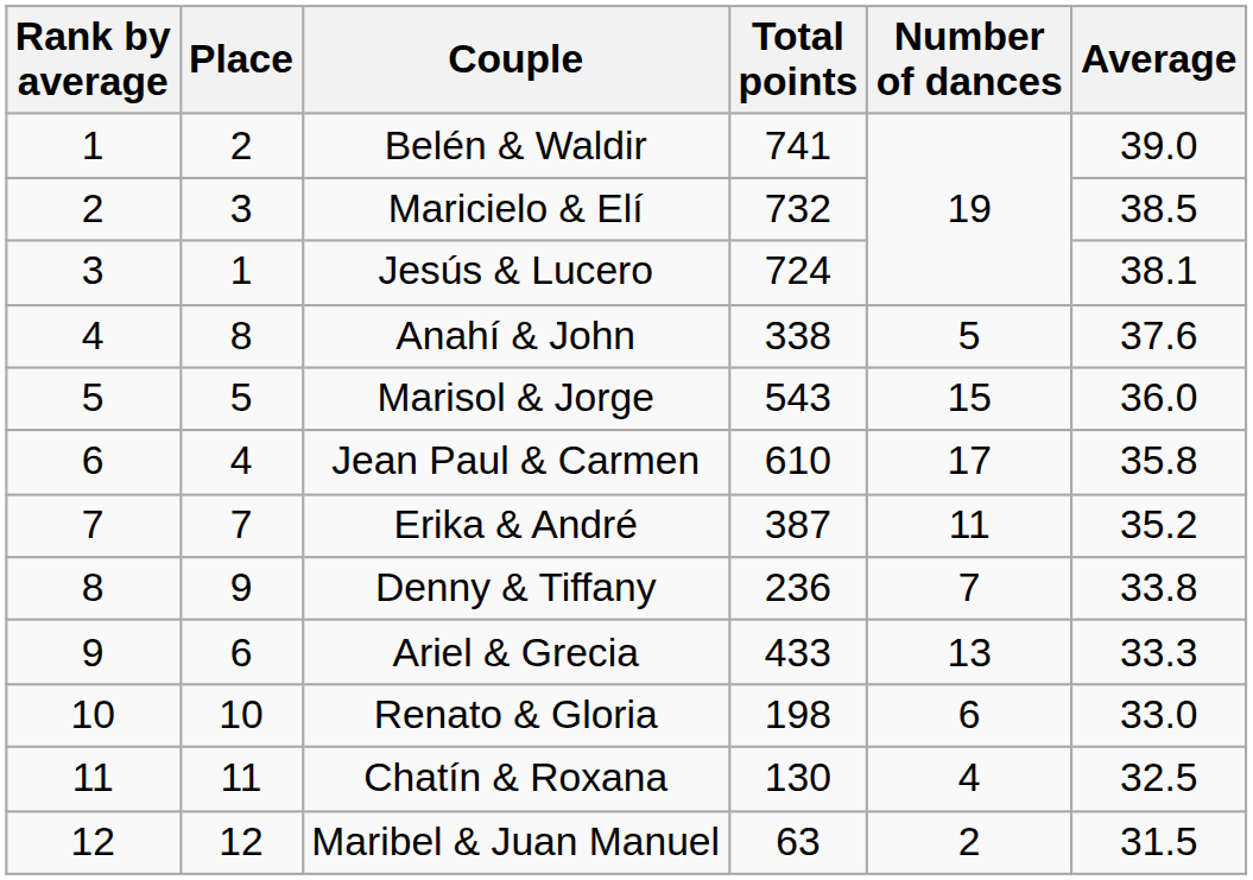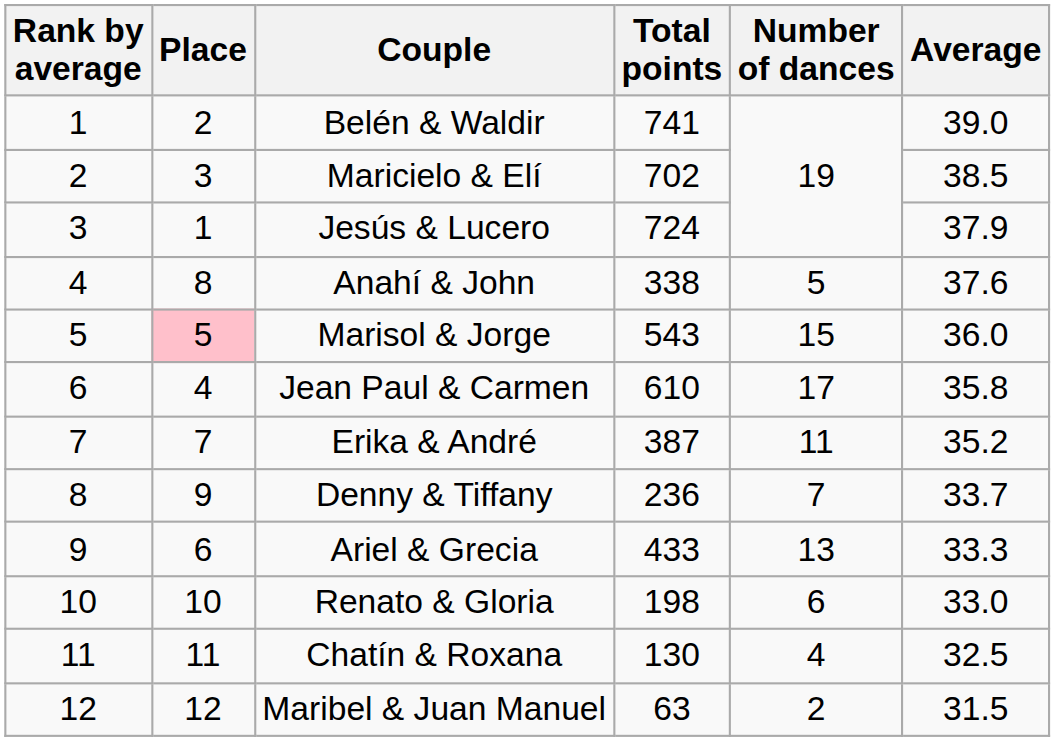Maricielo & Elí | Total points: 732 -> 702
Jesús & Lucero | Average: 38.1 -> 37.9
Marisol & Jorge | Place: no background -> pink background
Denny & Tiffany | Average: 33.8 -> 33.7
